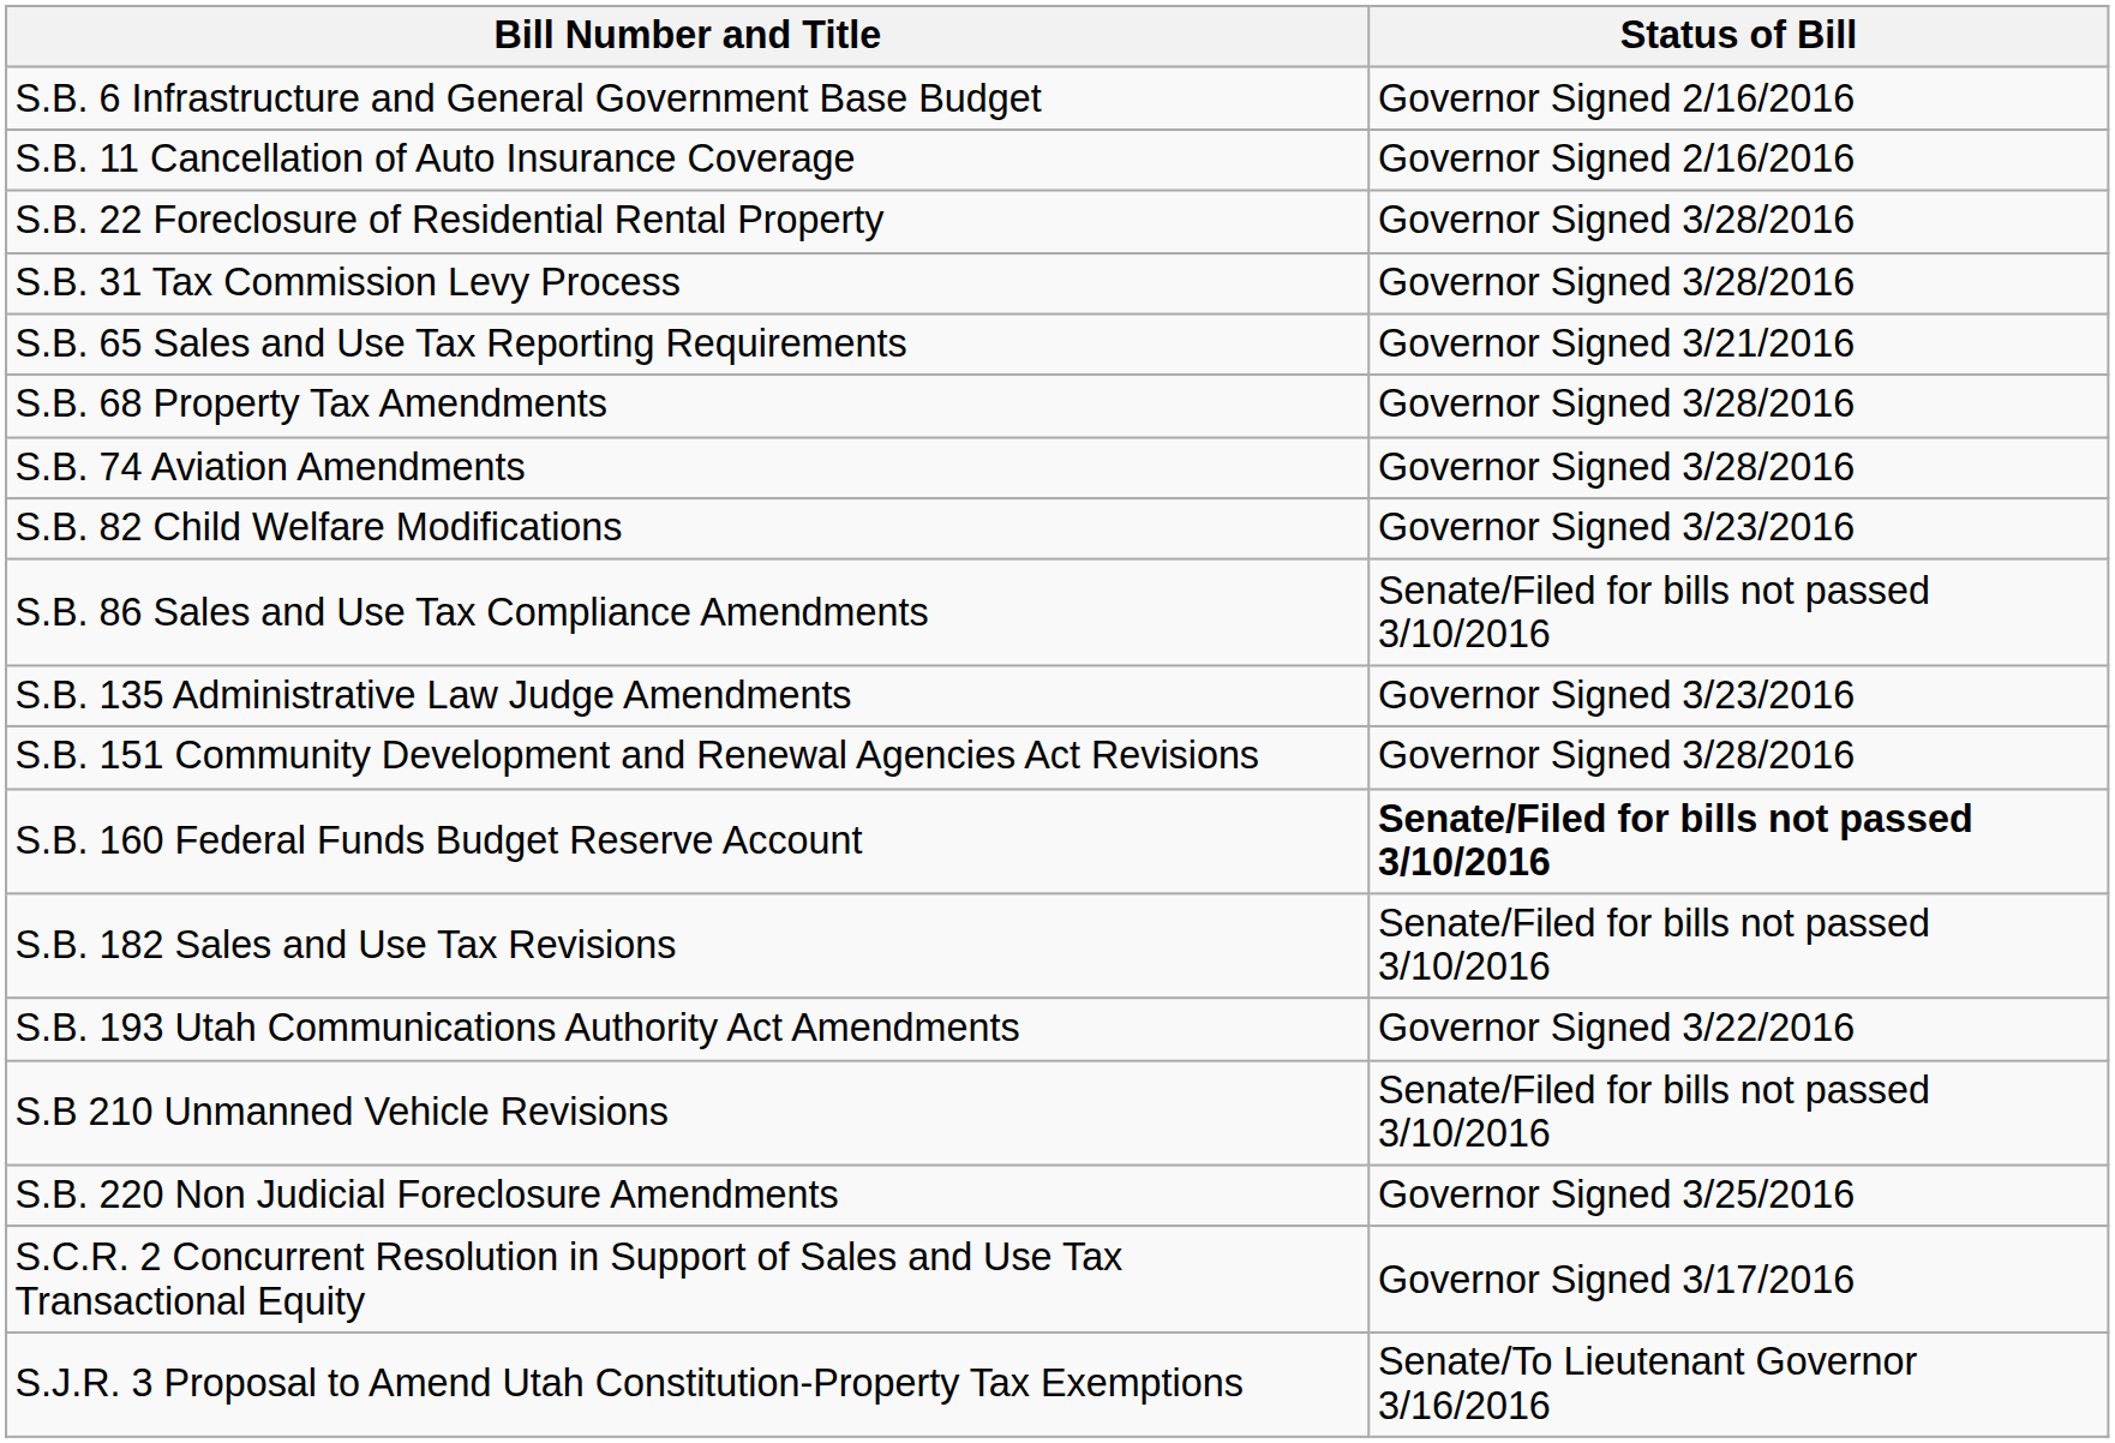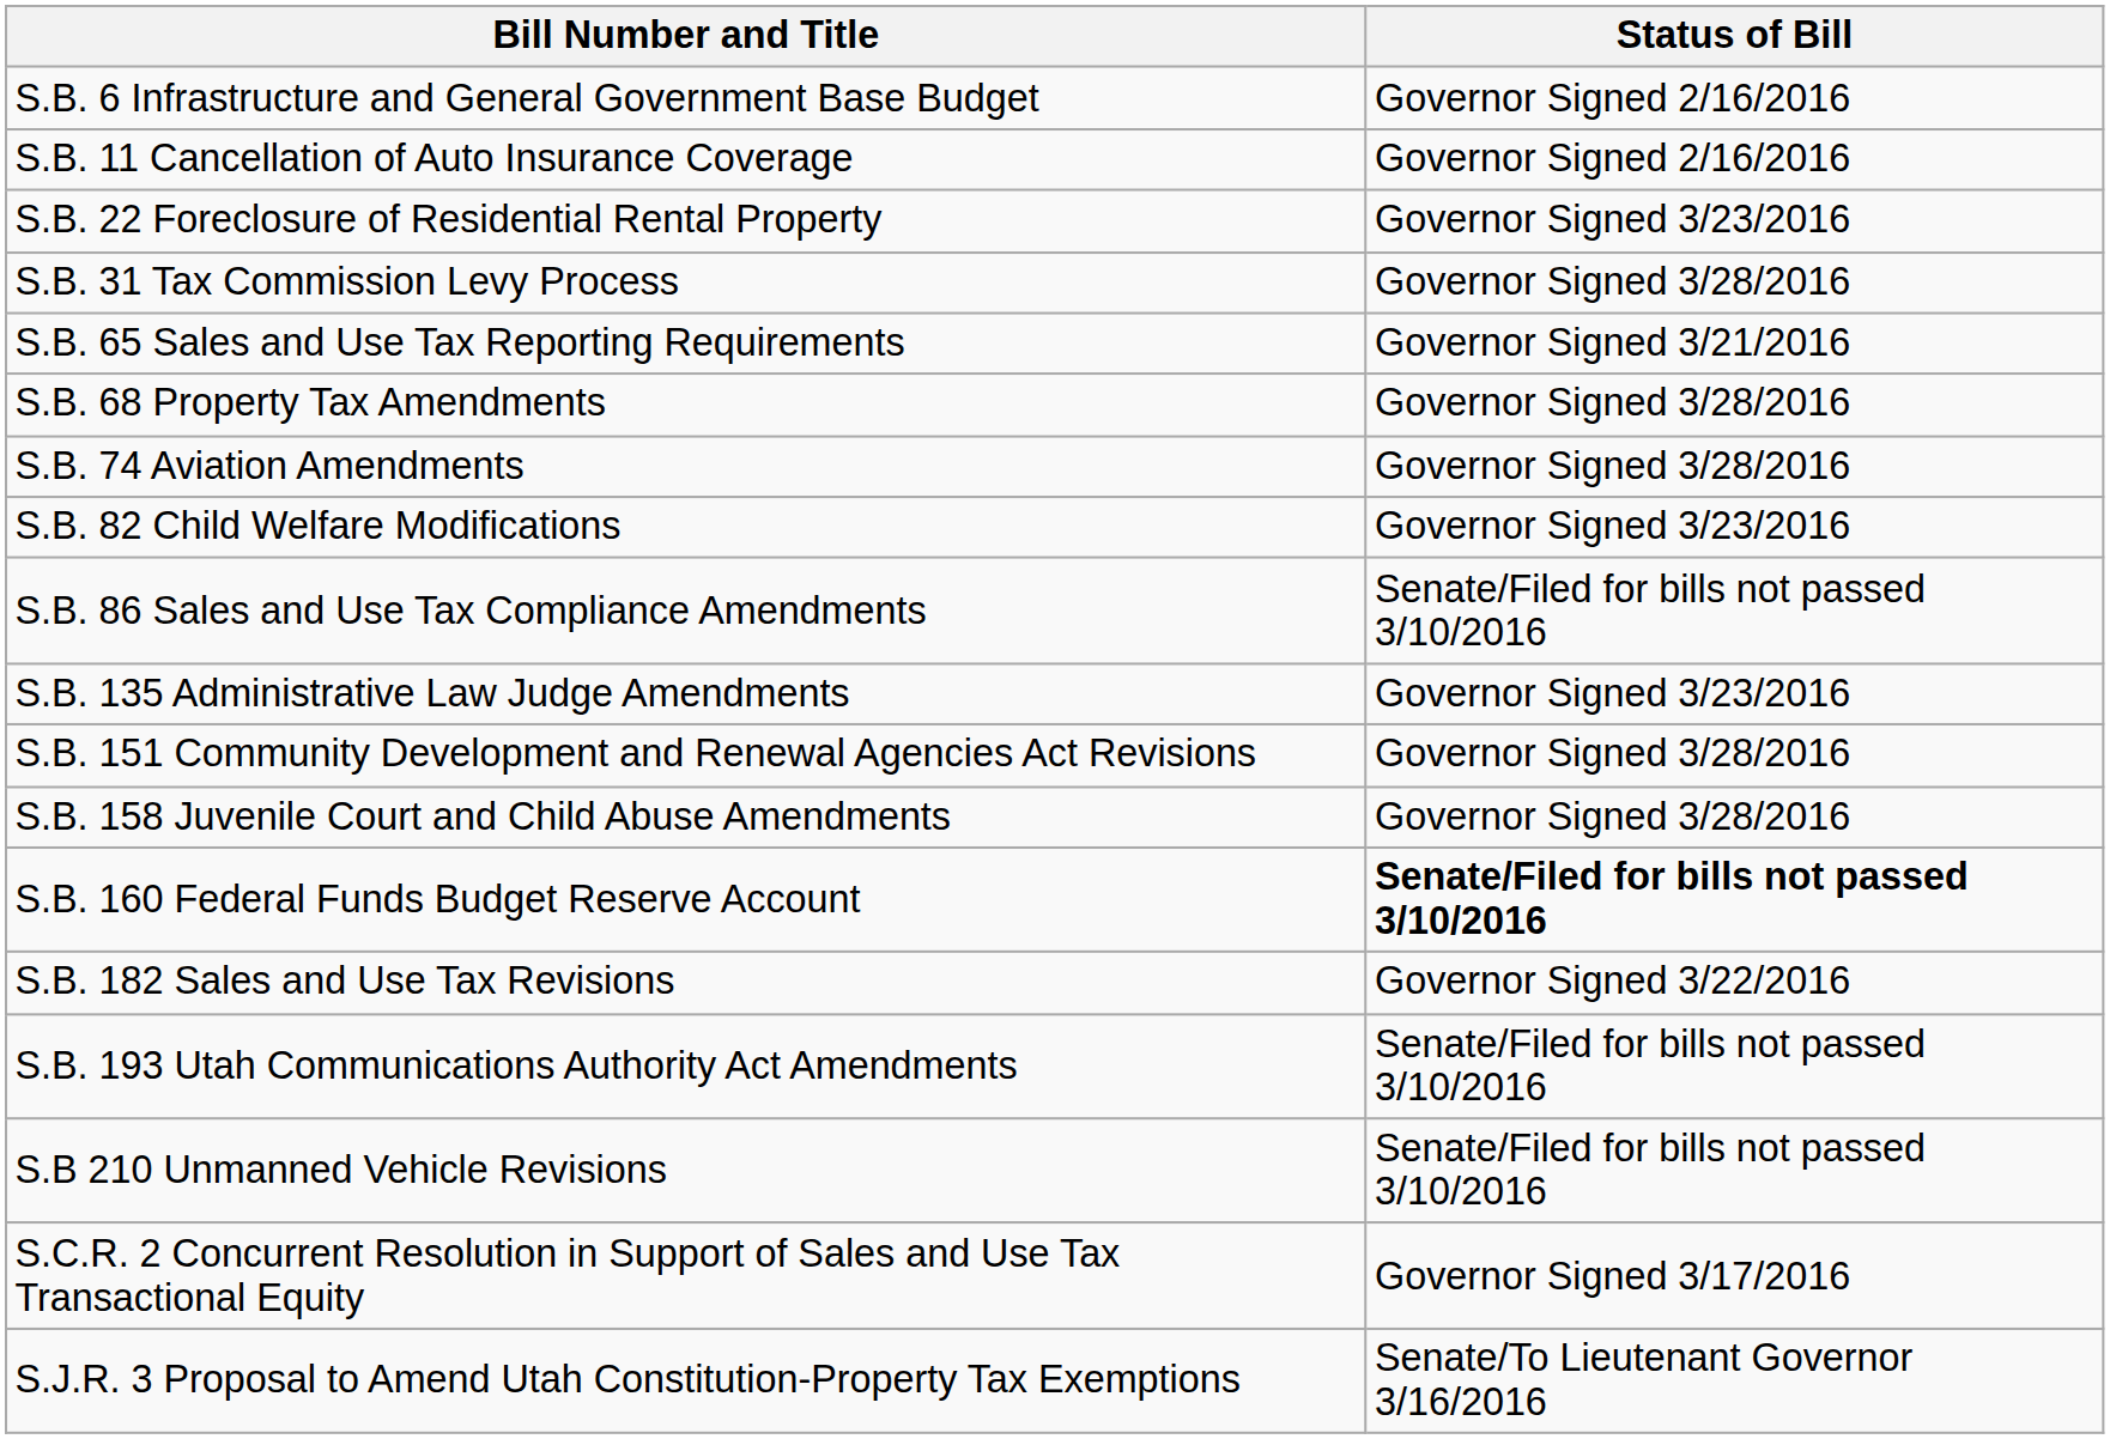S.B. 22 Foreclosure of Residential Rental Property | Status of Bill: Governor Signed 3/28/2016 -> Governor Signed 3/23/2016
+ row: S.B. 158 Juvenile Court and Child Abuse Amendments | Governor Signed 3/28/2016
S.B. 182 Sales and Use Tax Revisions | Status of Bill: Senate/Filed for bills not passed 3/10/2016 -> Governor Signed 3/22/2016
S.B. 193 Utah Communications Authority Act Amendments | Status of Bill: Governor Signed 3/22/2016 -> Senate/Filed for bills not passed 3/10/2016
- row: S.B. 220 Non Judicial Foreclosure Amendments | Governor Signed 3/25/2016
